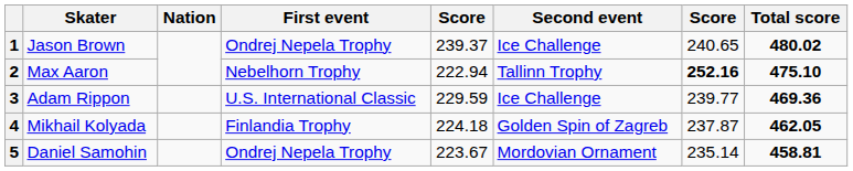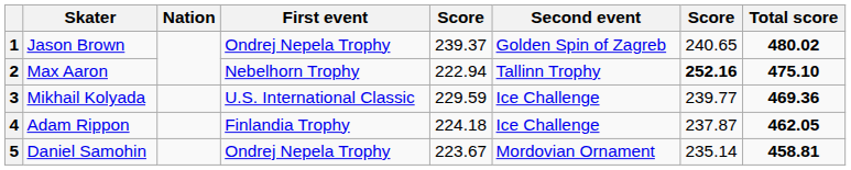1 | Second event: Ice Challenge -> Golden Spin of Zagreb
3 | Skater: Adam Rippon -> Mikhail Kolyada
4 | Skater: Mikhail Kolyada -> Adam Rippon
4 | Second event: Golden Spin of Zagreb -> Ice Challenge
